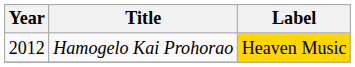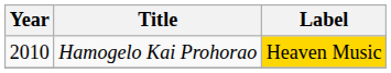Hamogelo Kai Prohorao | Year: 2012 -> 2010
